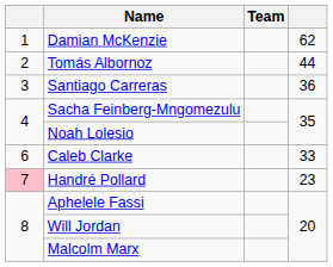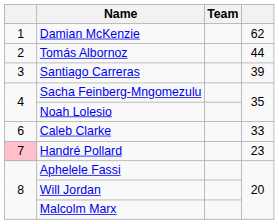Santiago Carreras | column 4: 36 -> 39
